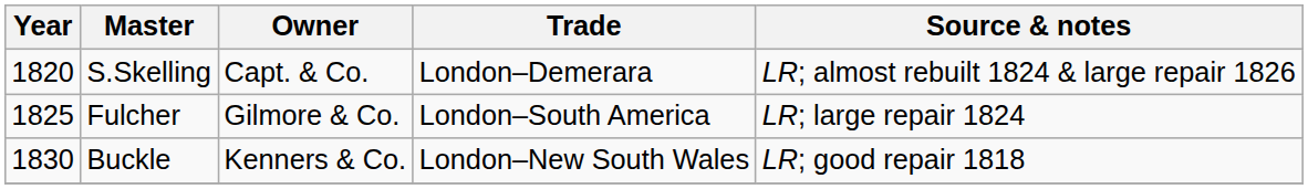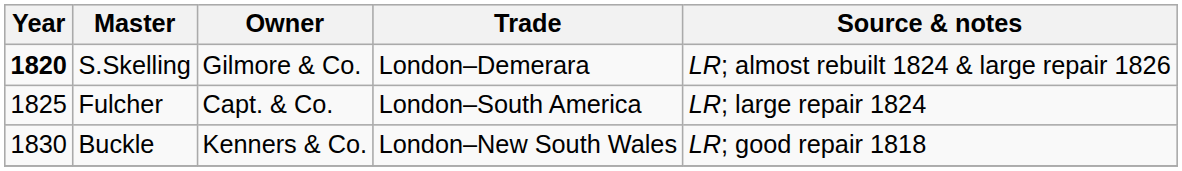S.Skelling | Year: normal -> bold
S.Skelling | Owner: Capt. & Co. -> Gilmore & Co.
Fulcher | Owner: Gilmore & Co. -> Capt. & Co.
